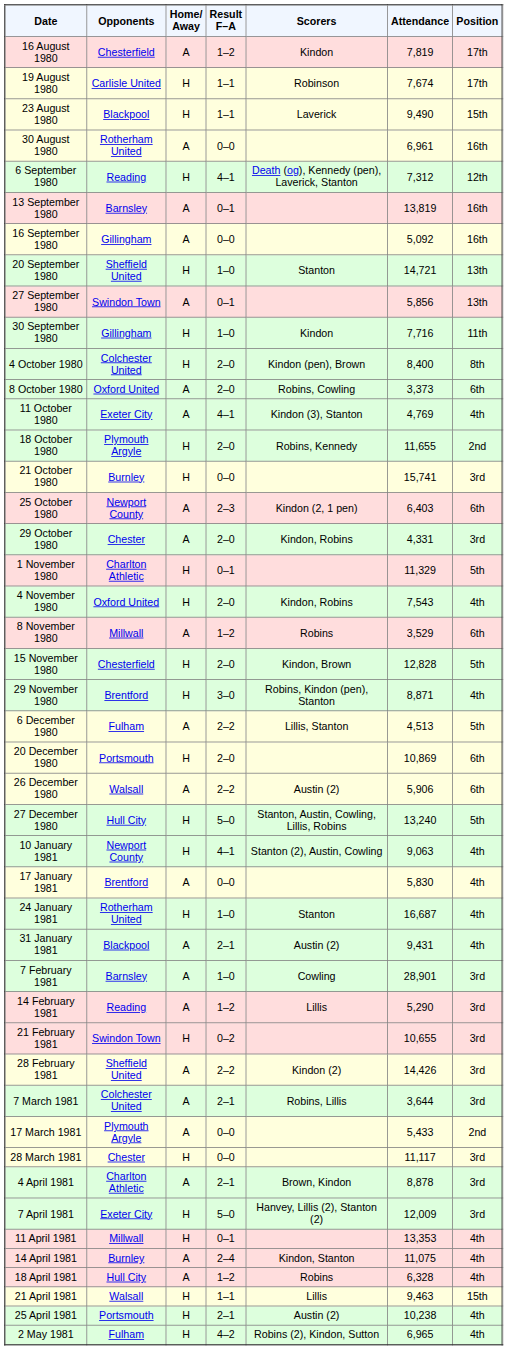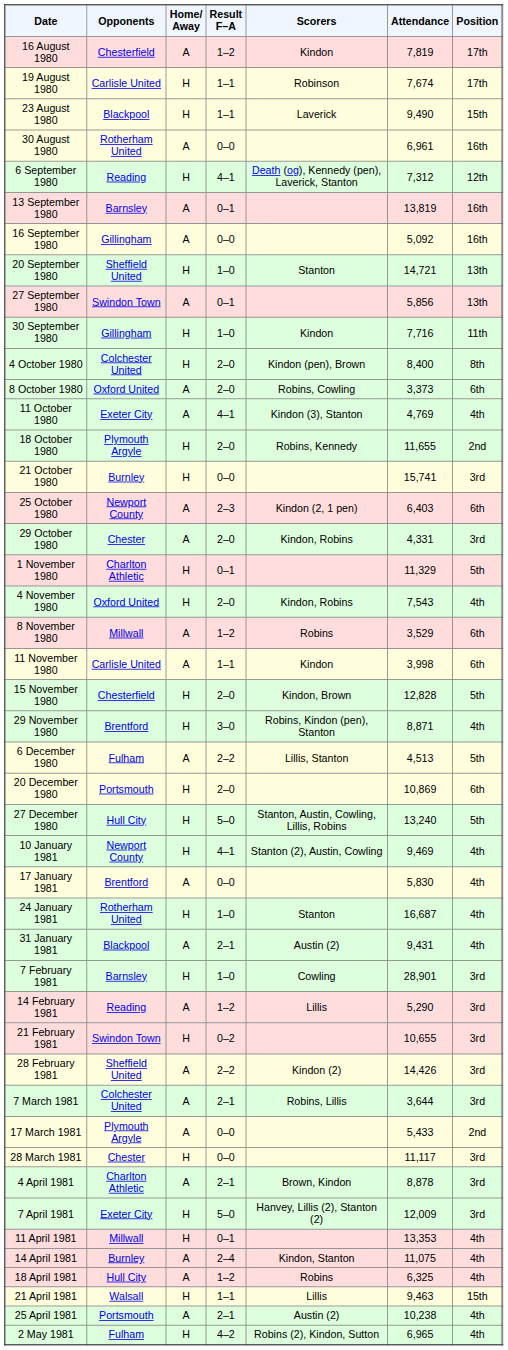+ row: 11 November 1980 | Carlisle United | A | 1–1 | Kindon | 3,998 | 6th
- row: 26 December 1980 | Walsall | A | 2–2 | Austin (2) | 5,906 | 6th
10 January 1981 | Attendance: 9,063 -> 9,469
7 February 1981 | Home/ Away: A -> H
18 April 1981 | Attendance: 6,328 -> 6,325
25 April 1981 | Home/ Away: H -> A
